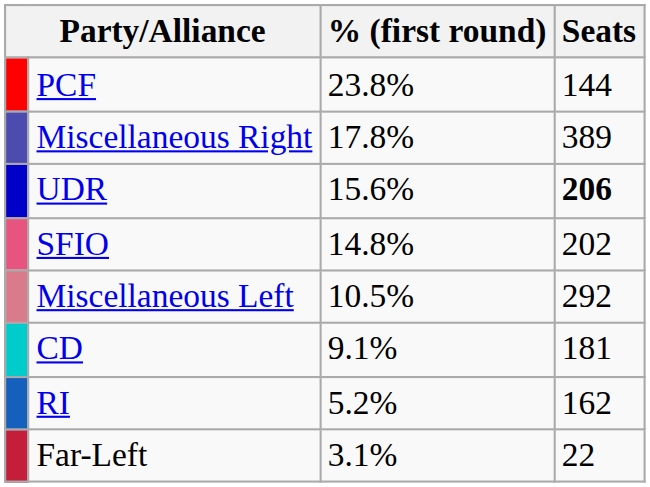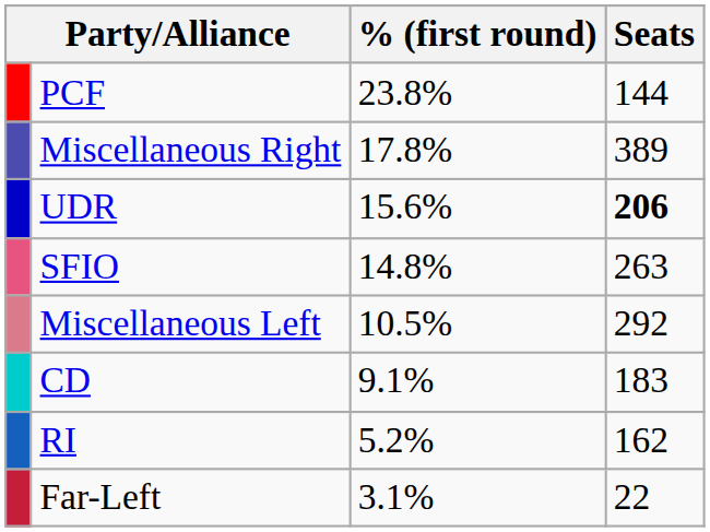SFIO | Seats: 202 -> 263
CD | Seats: 181 -> 183
